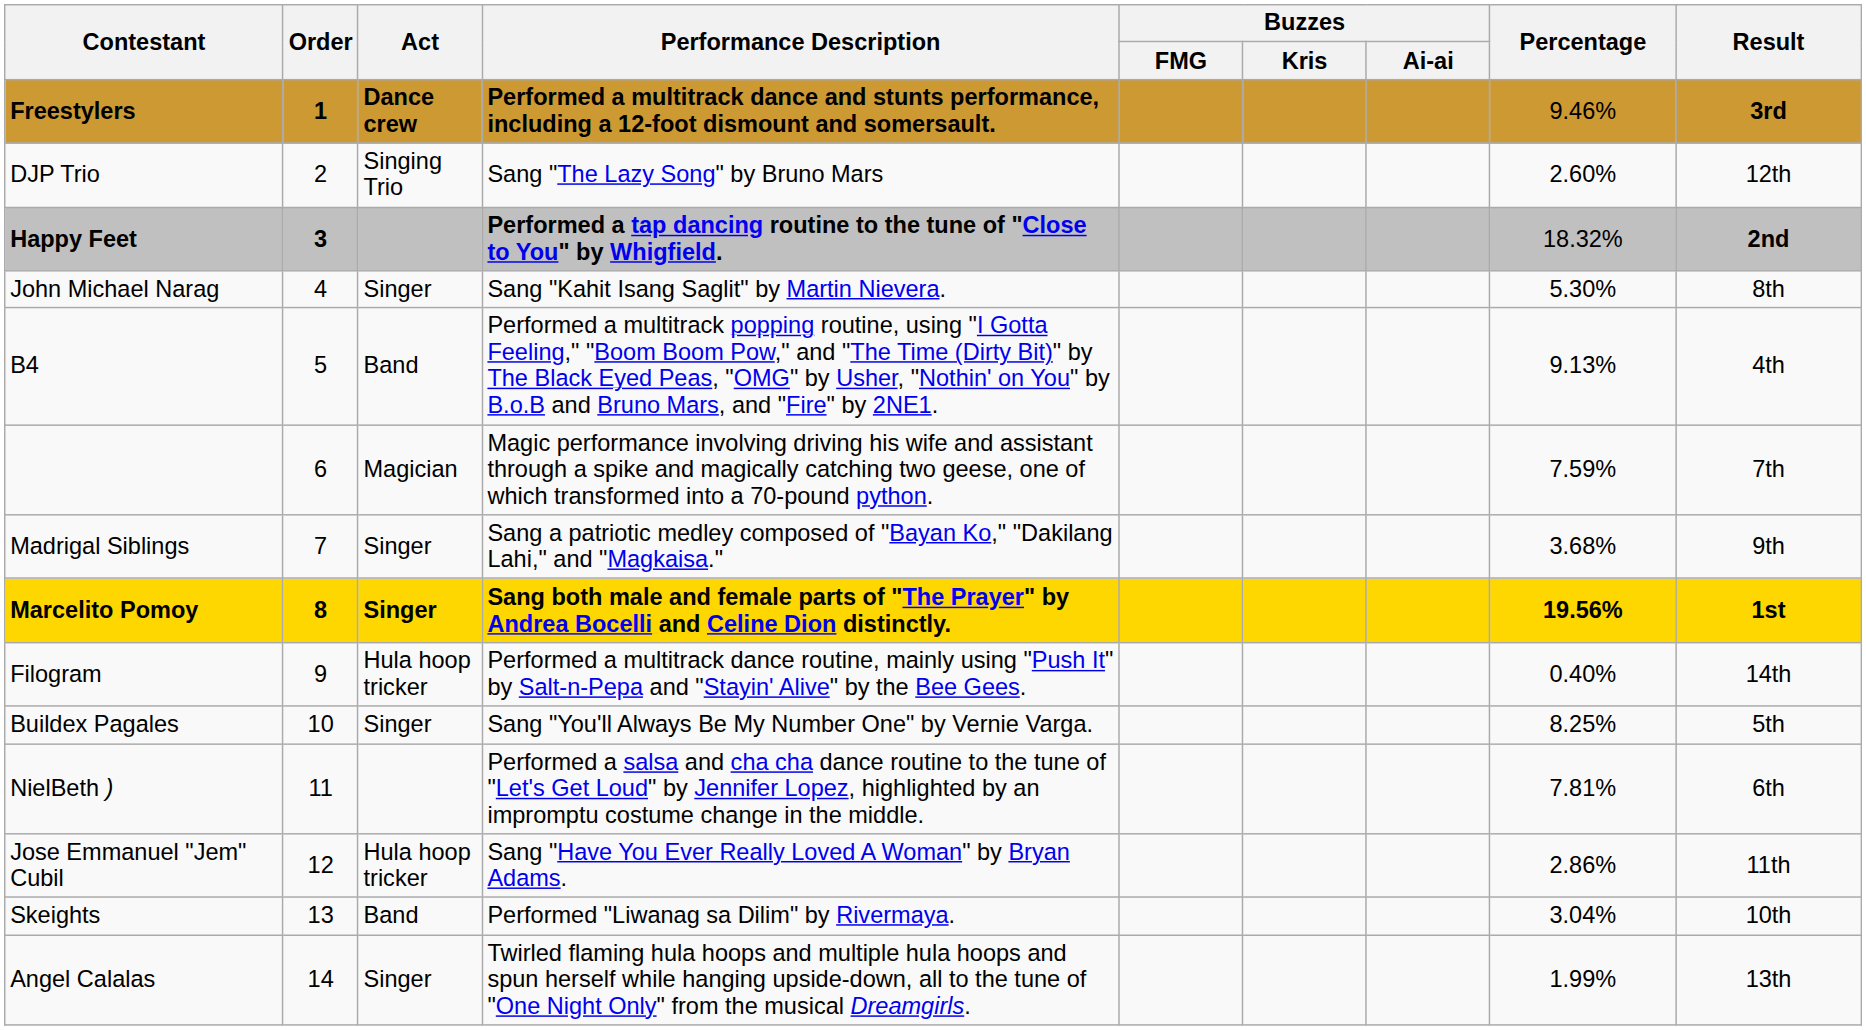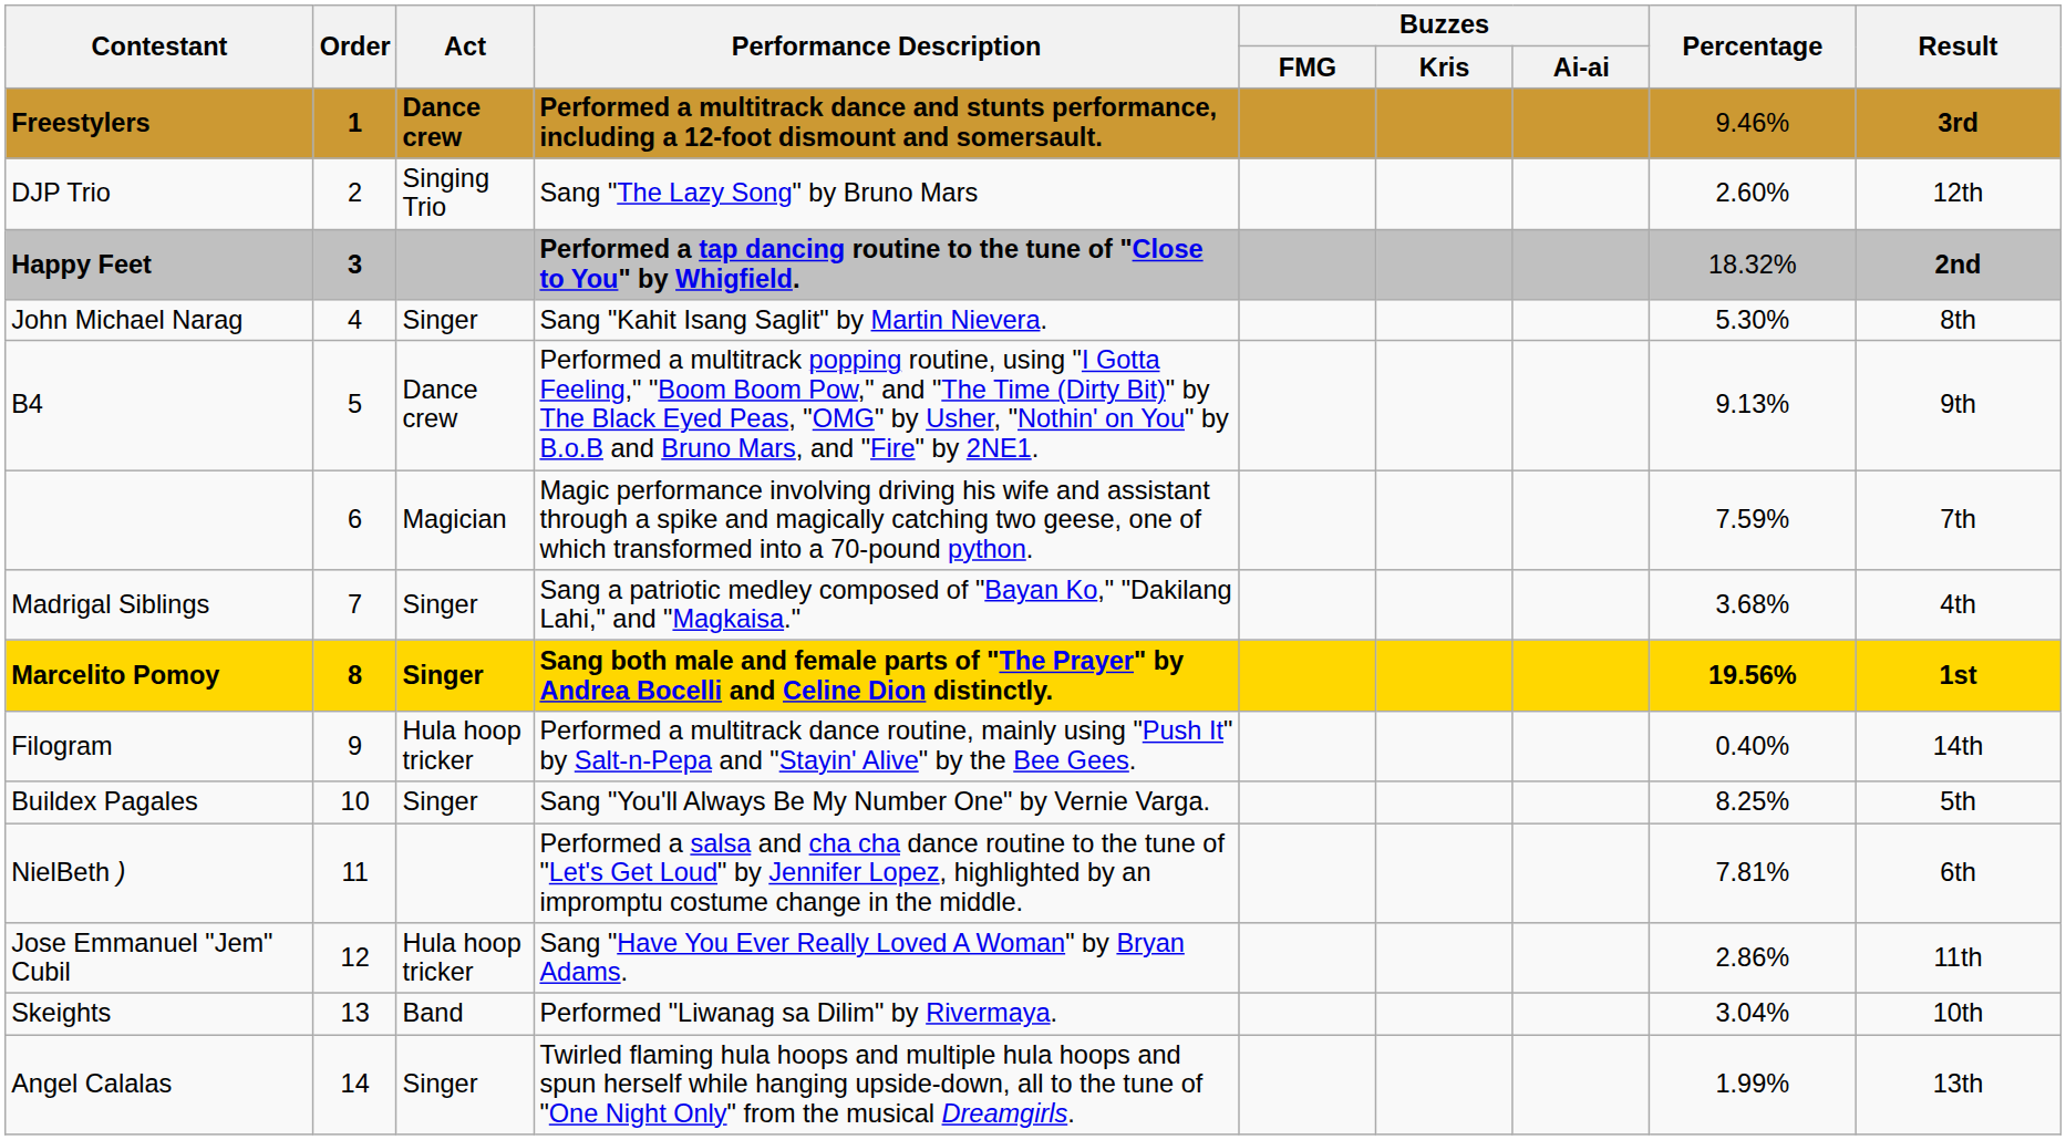B4 | Act: Band -> Dance crew
B4 | Result: 4th -> 9th
Madrigal Siblings | Result: 9th -> 4th
